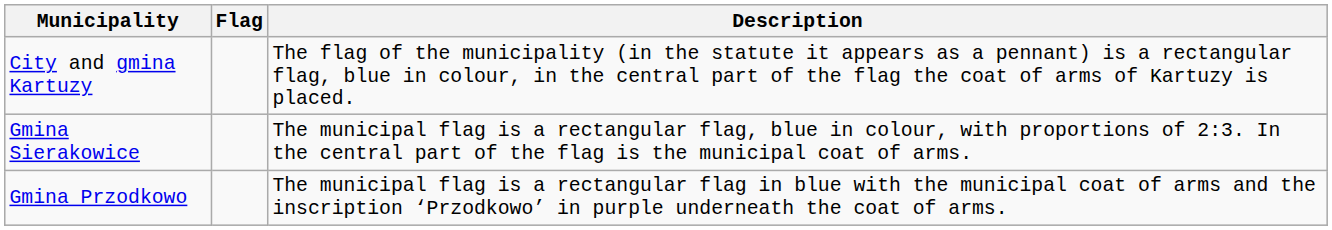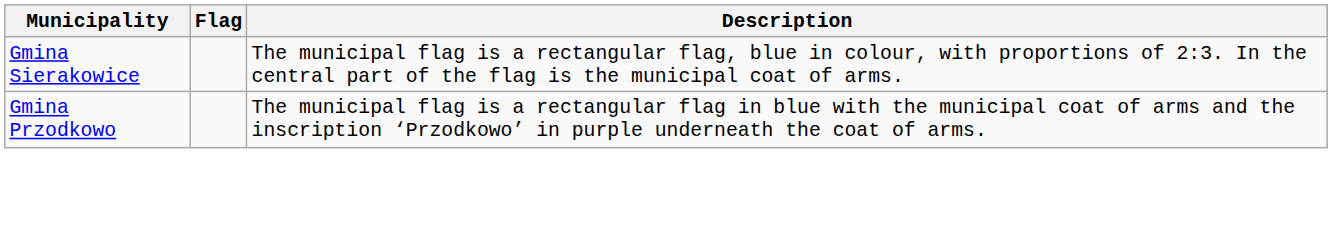- row: City and gmina Kartuzy | The flag of the municipality (in the statute it appears as a pennant) is a rectangular flag, blue in colour, in the central part of the flag the coat of arms of Kartuzy is placed.
